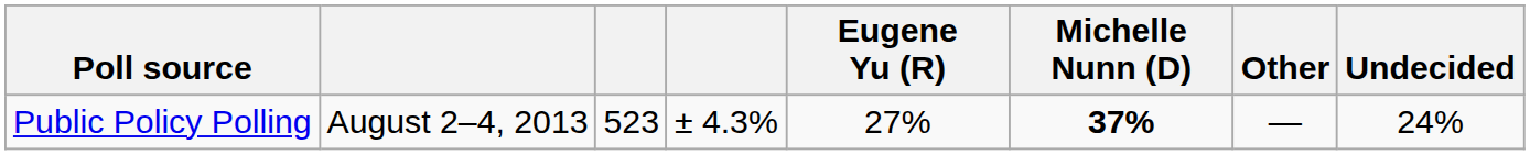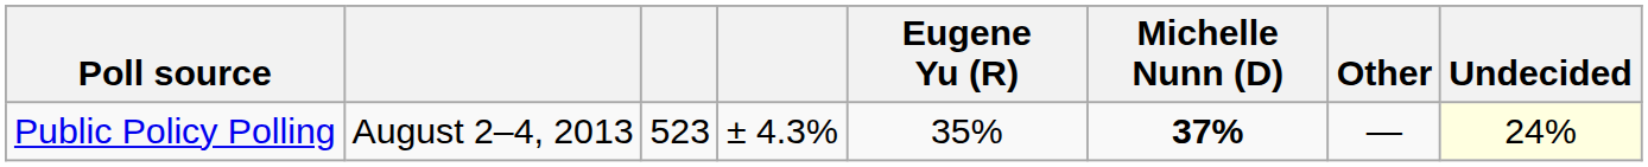Public Policy Polling | Eugene Yu (R): 27% -> 35%
Public Policy Polling | Undecided: no background -> lightyellow background
